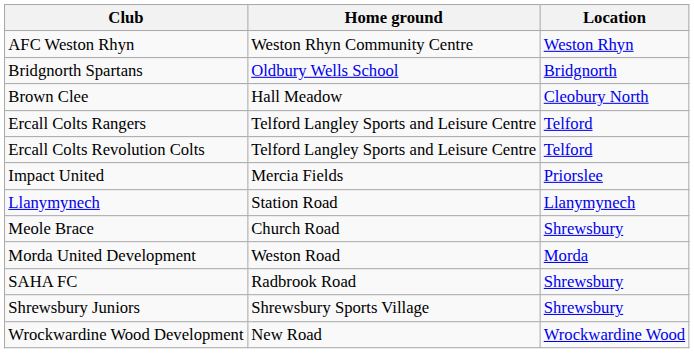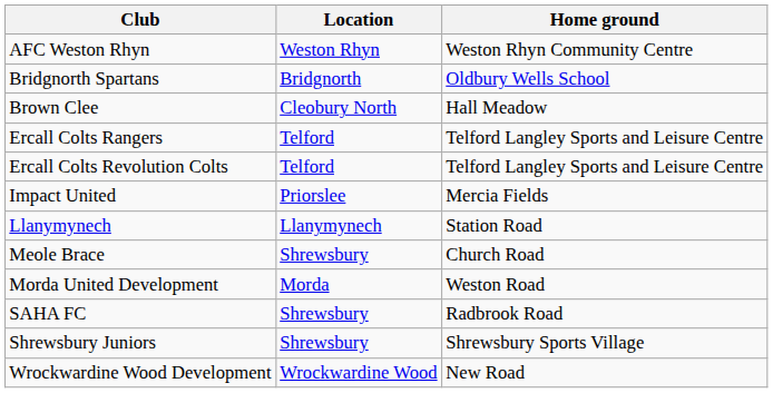columns swapped: Location <-> Home ground
